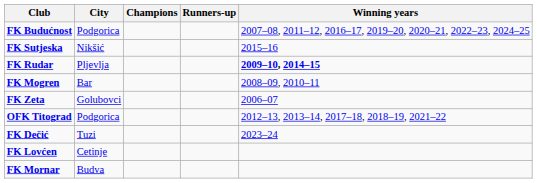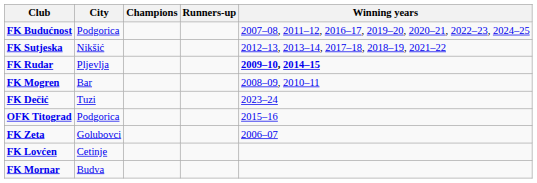FK Sutjeska | Winning years: 2015–16 -> 2012–13, 2013–14, 2017–18, 2018–19, 2021–22
rows swapped: FK Zeta <-> FK Dečić
OFK Titograd | Winning years: 2012–13, 2013–14, 2017–18, 2018–19, 2021–22 -> 2015–16
